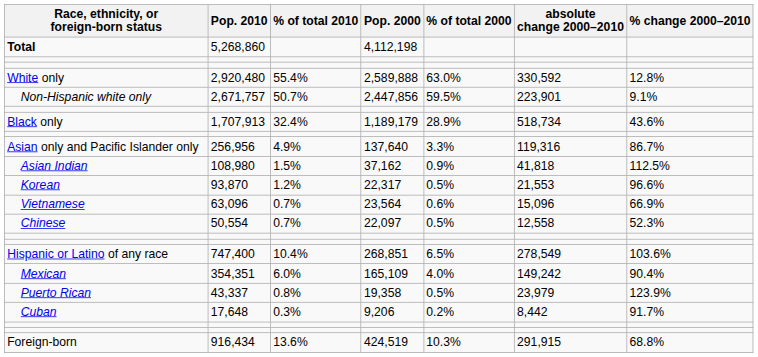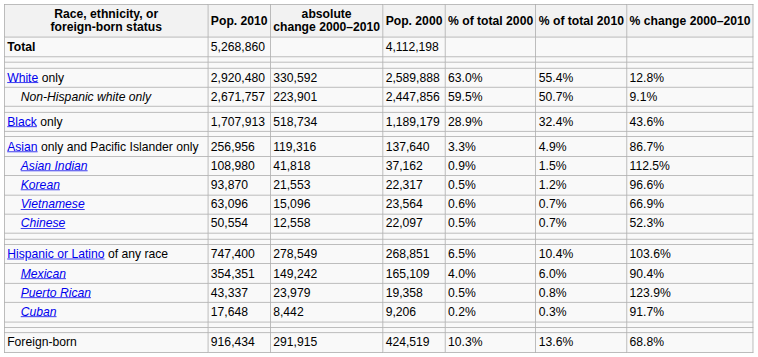columns swapped: % of total 2010 <-> absolute change 2000–2010
